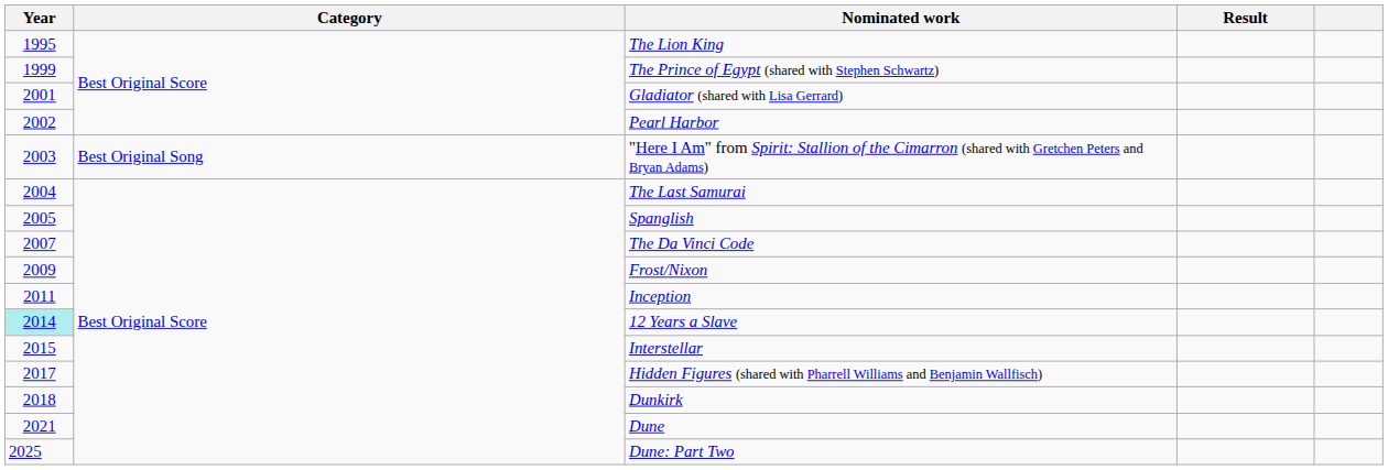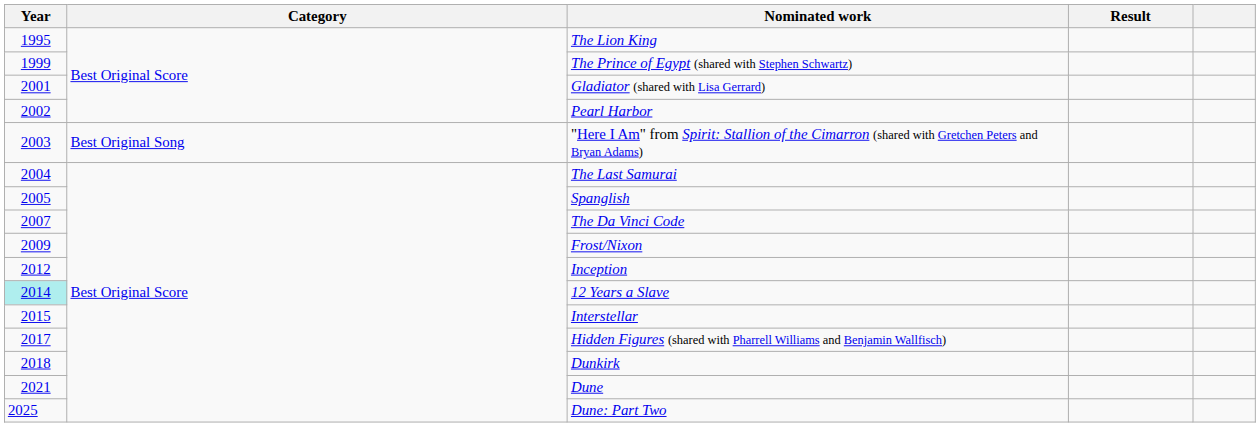Inception | Year: 2011 -> 2012
